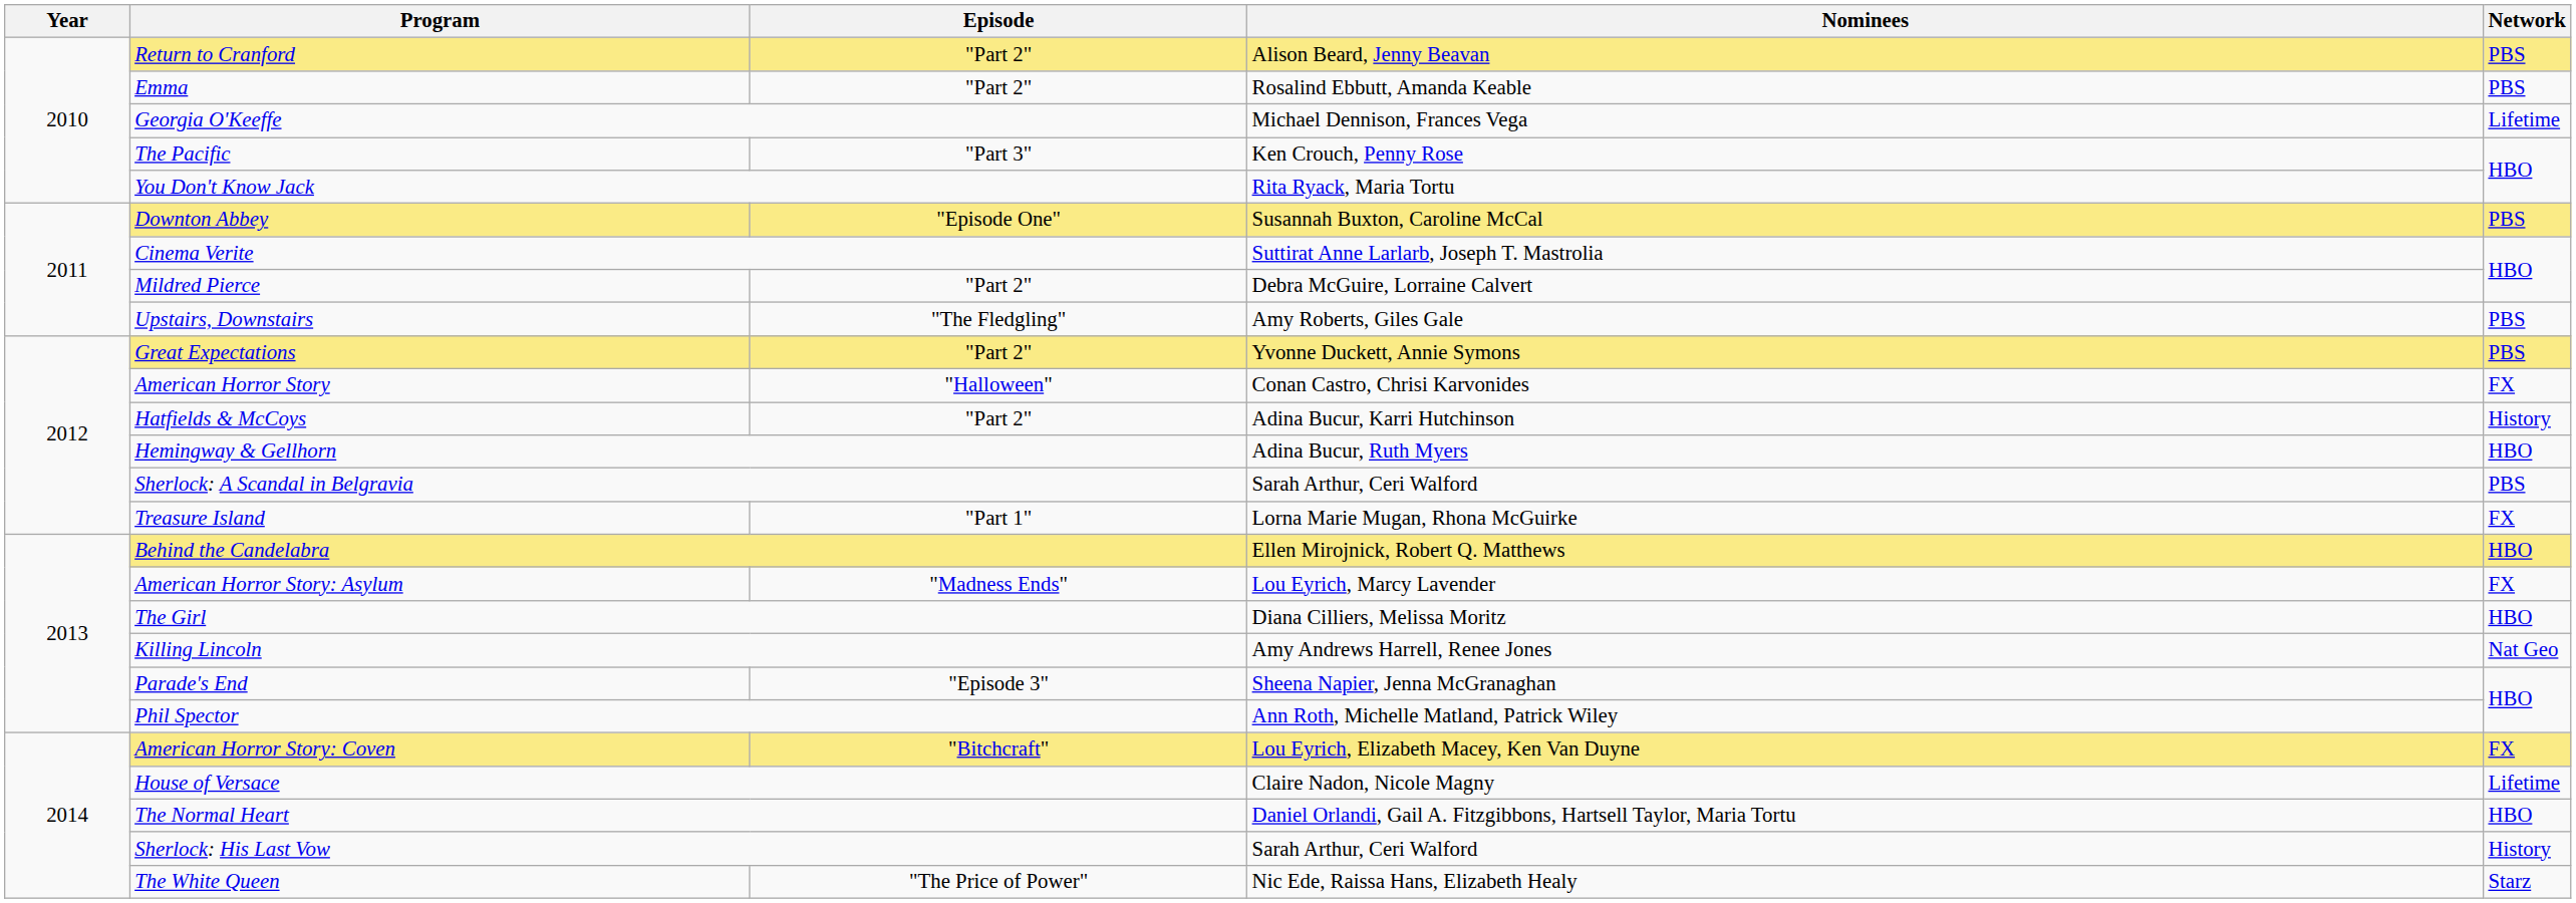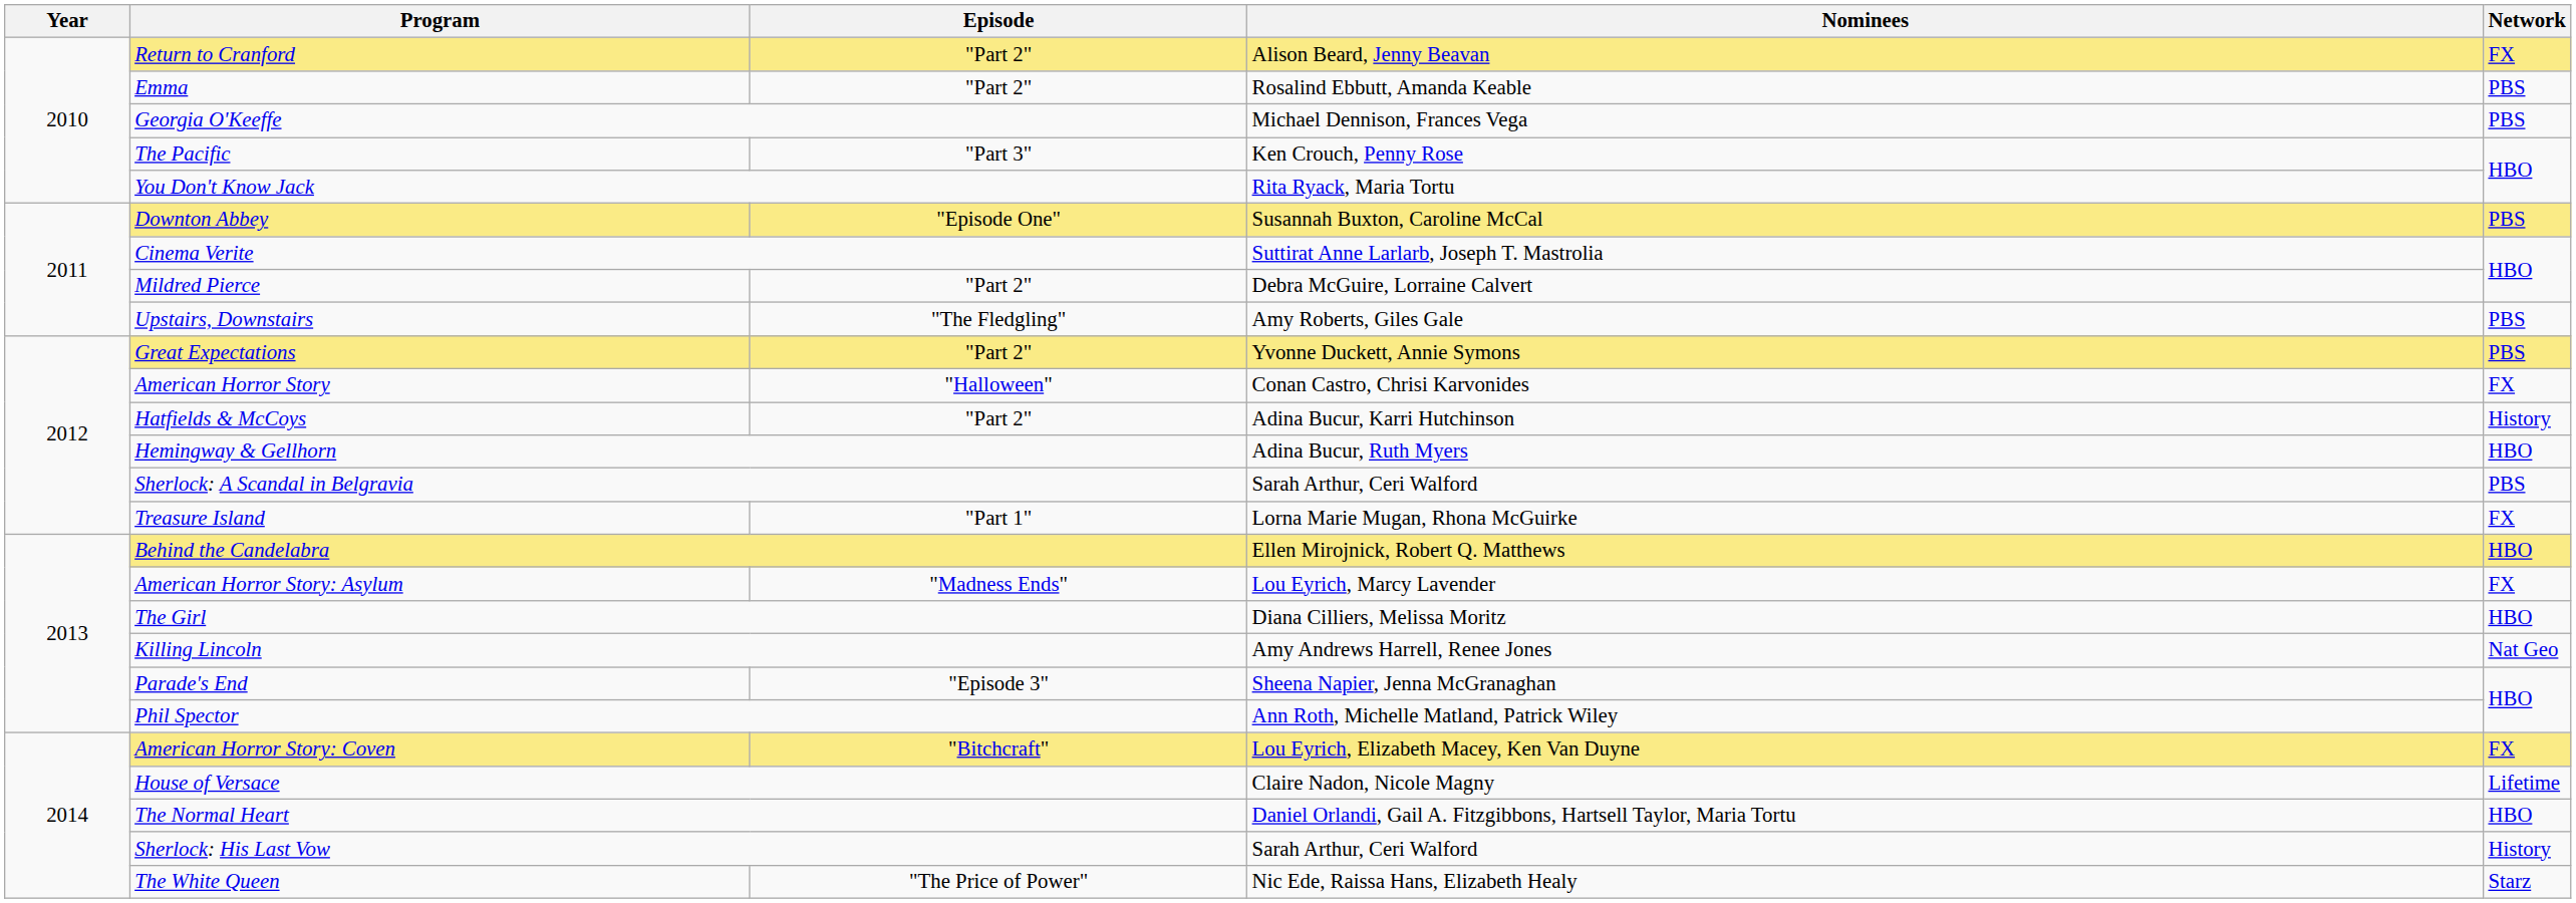Return to Cranford | Network: PBS -> FX
Georgia O'Keeffe | Network: Lifetime -> PBS
